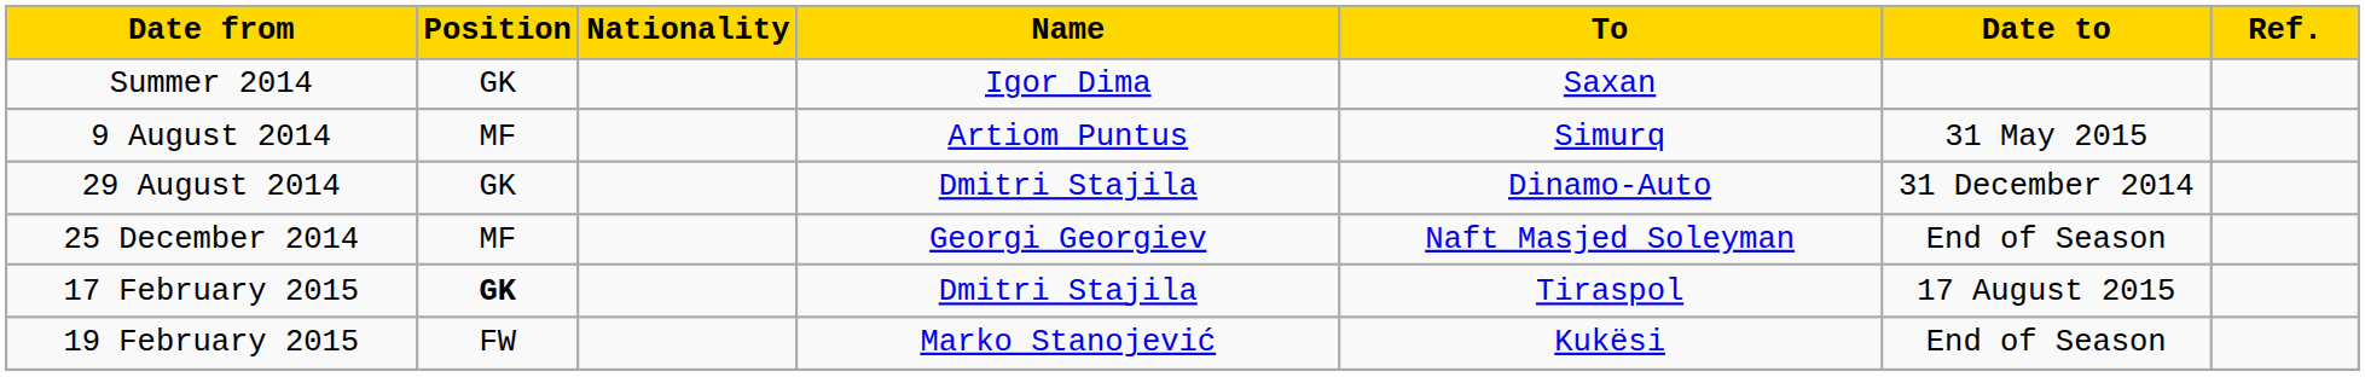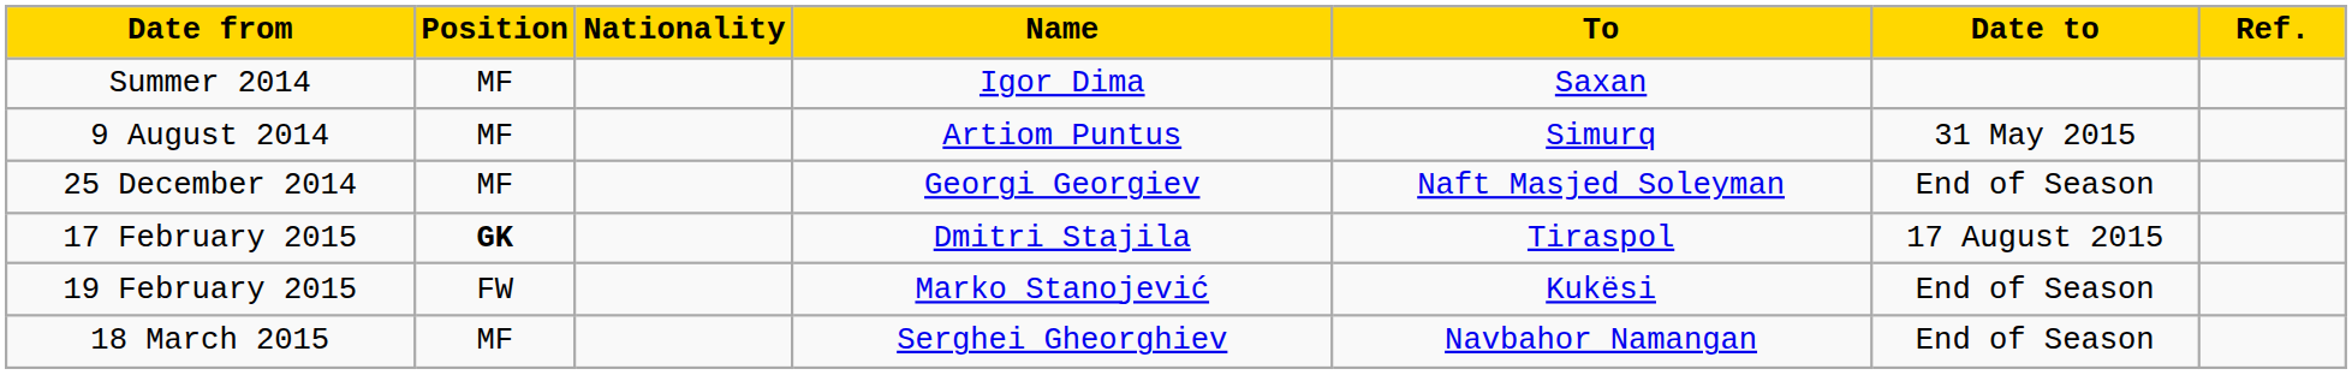Summer 2014 | Position: GK -> MF
- row: 29 August 2014 | GK | Dmitri Stajila | Dinamo-Auto | 31 December 2014
+ row: 18 March 2015 | MF | Serghei Gheorghiev | Navbahor Namangan | End of Season
